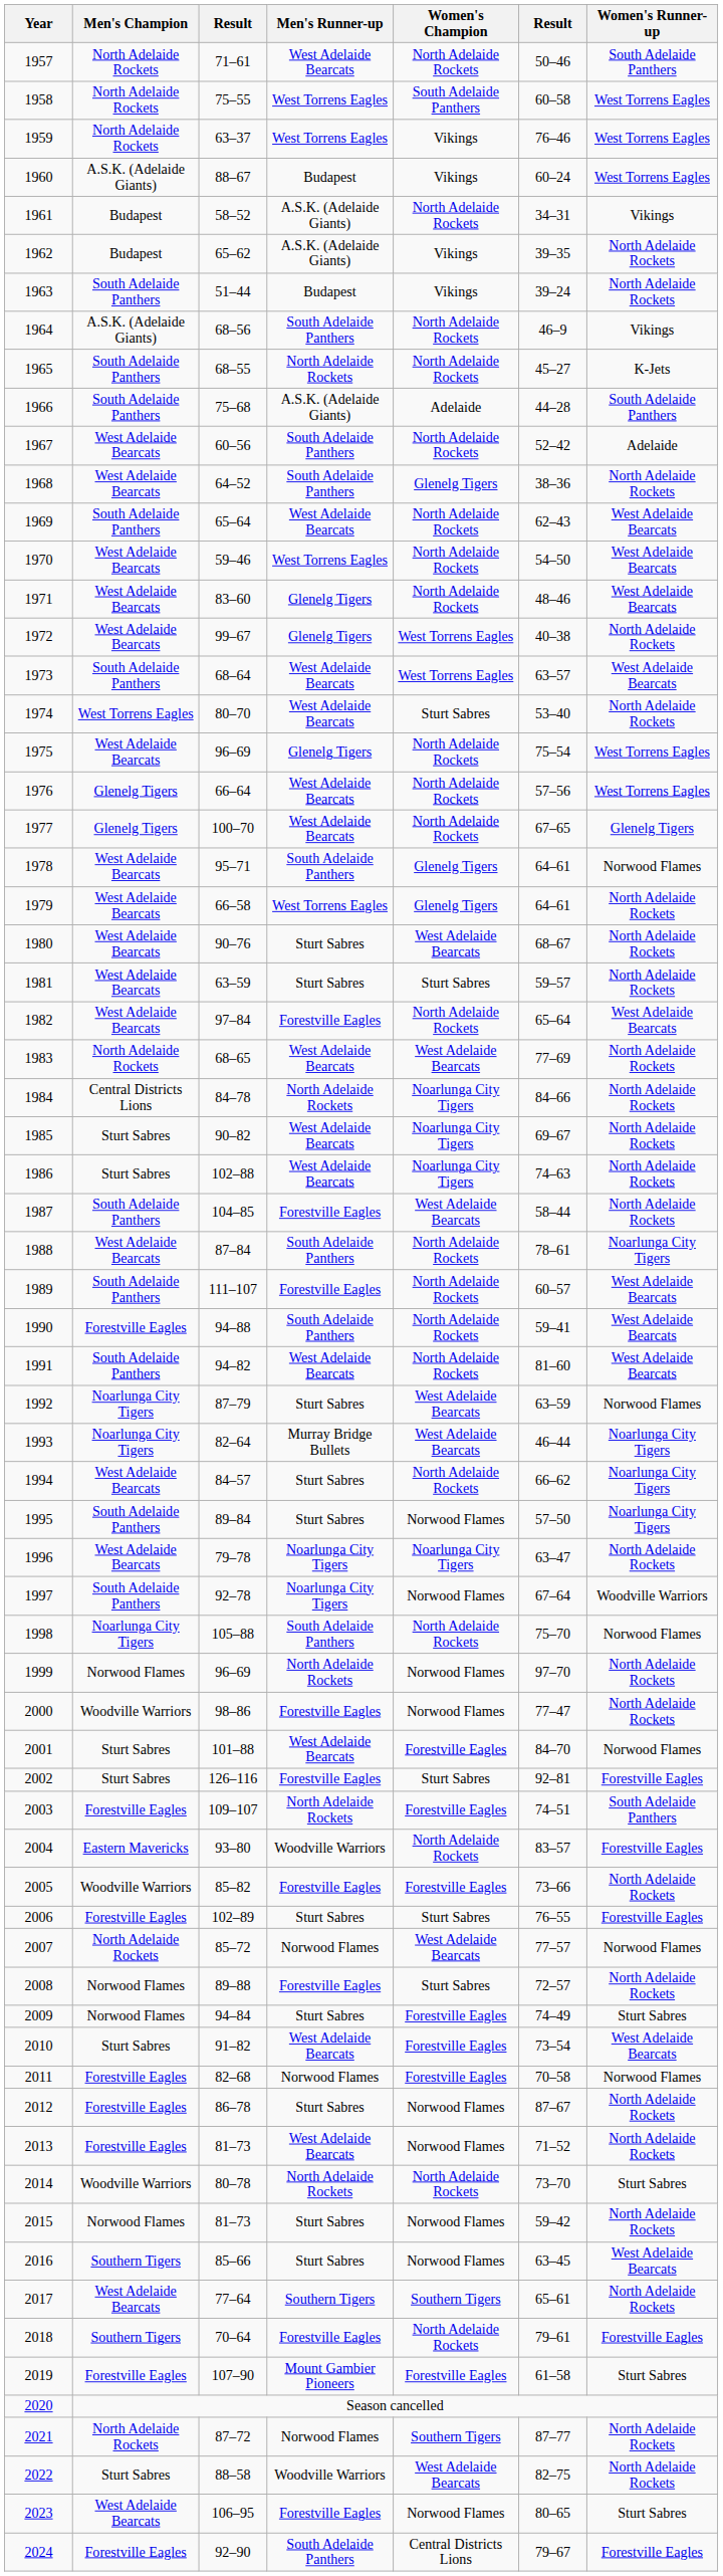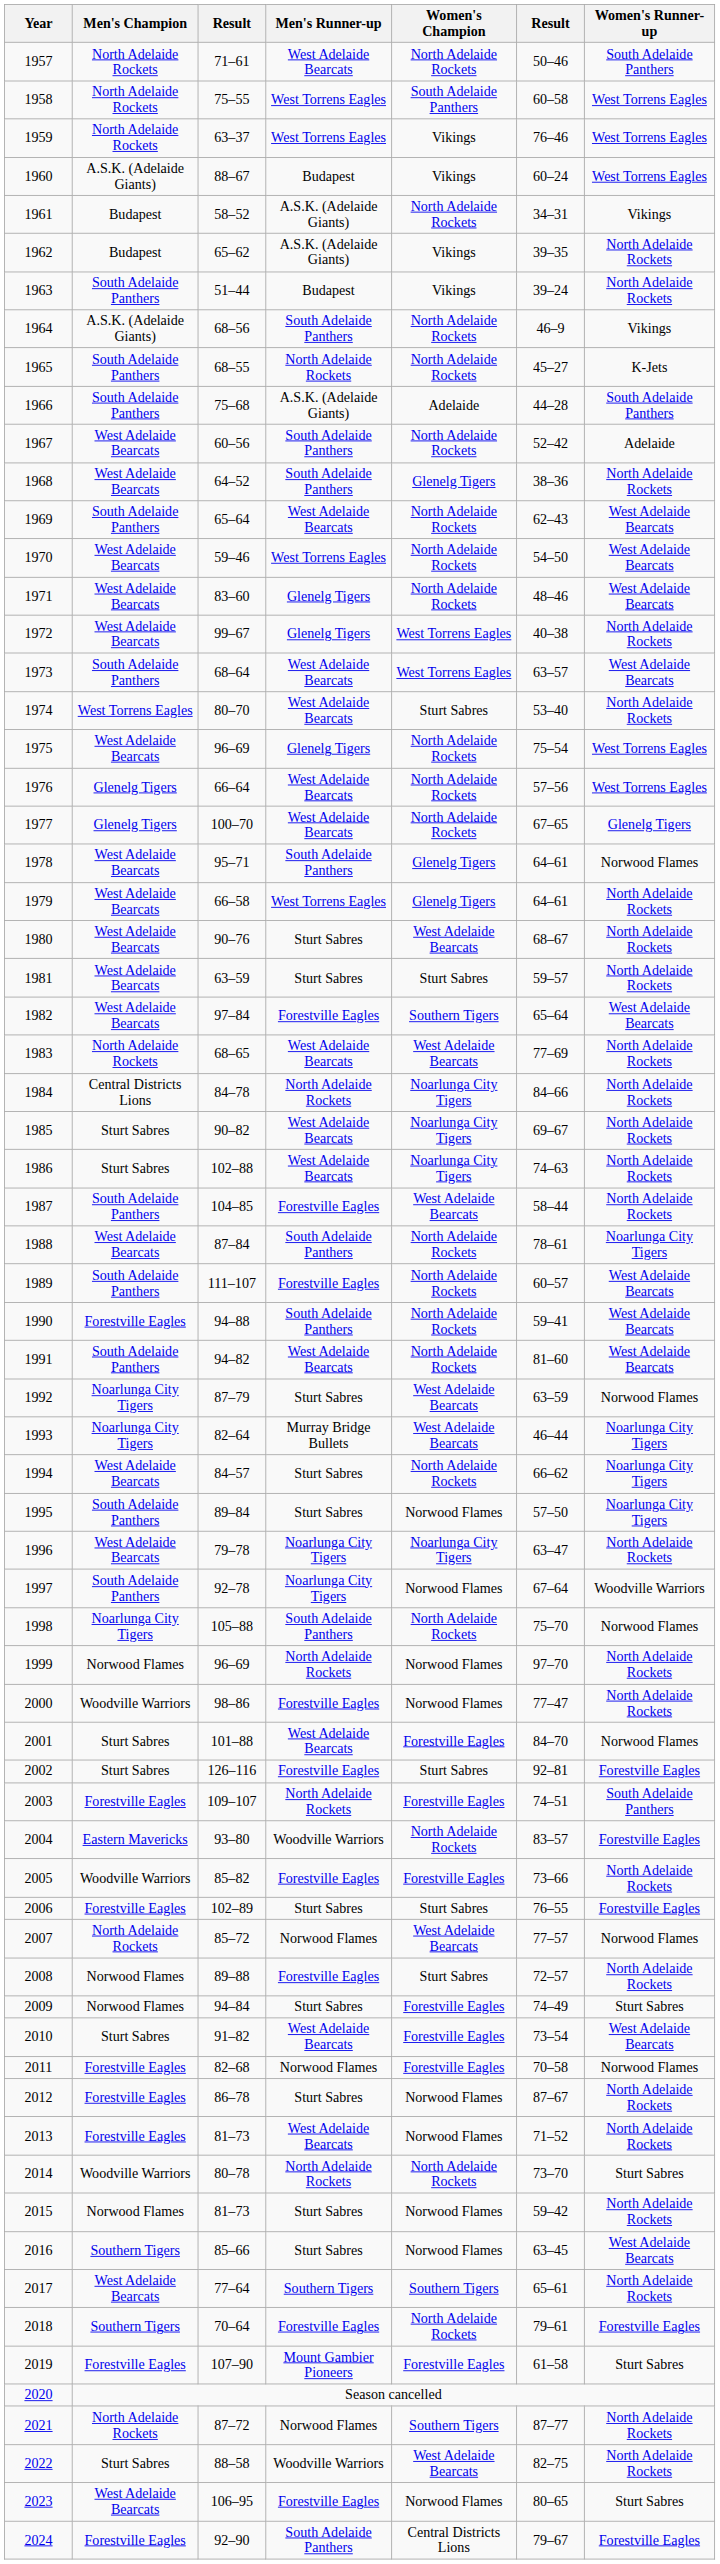1982 | Women's Champion: North Adelaide Rockets -> Southern Tigers
